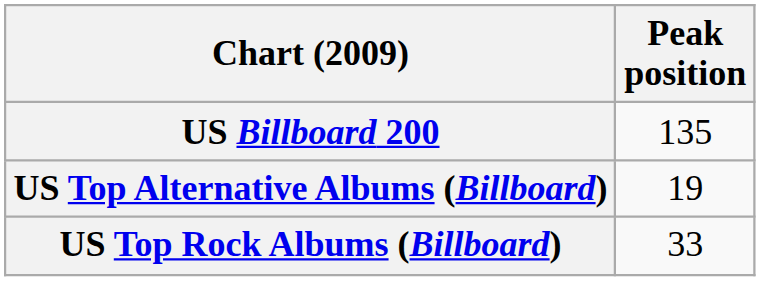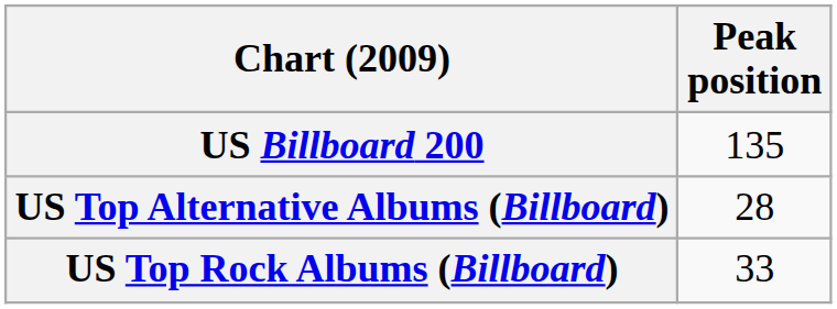US Top Alternative Albums (Billboard) | Peak position: 19 -> 28
